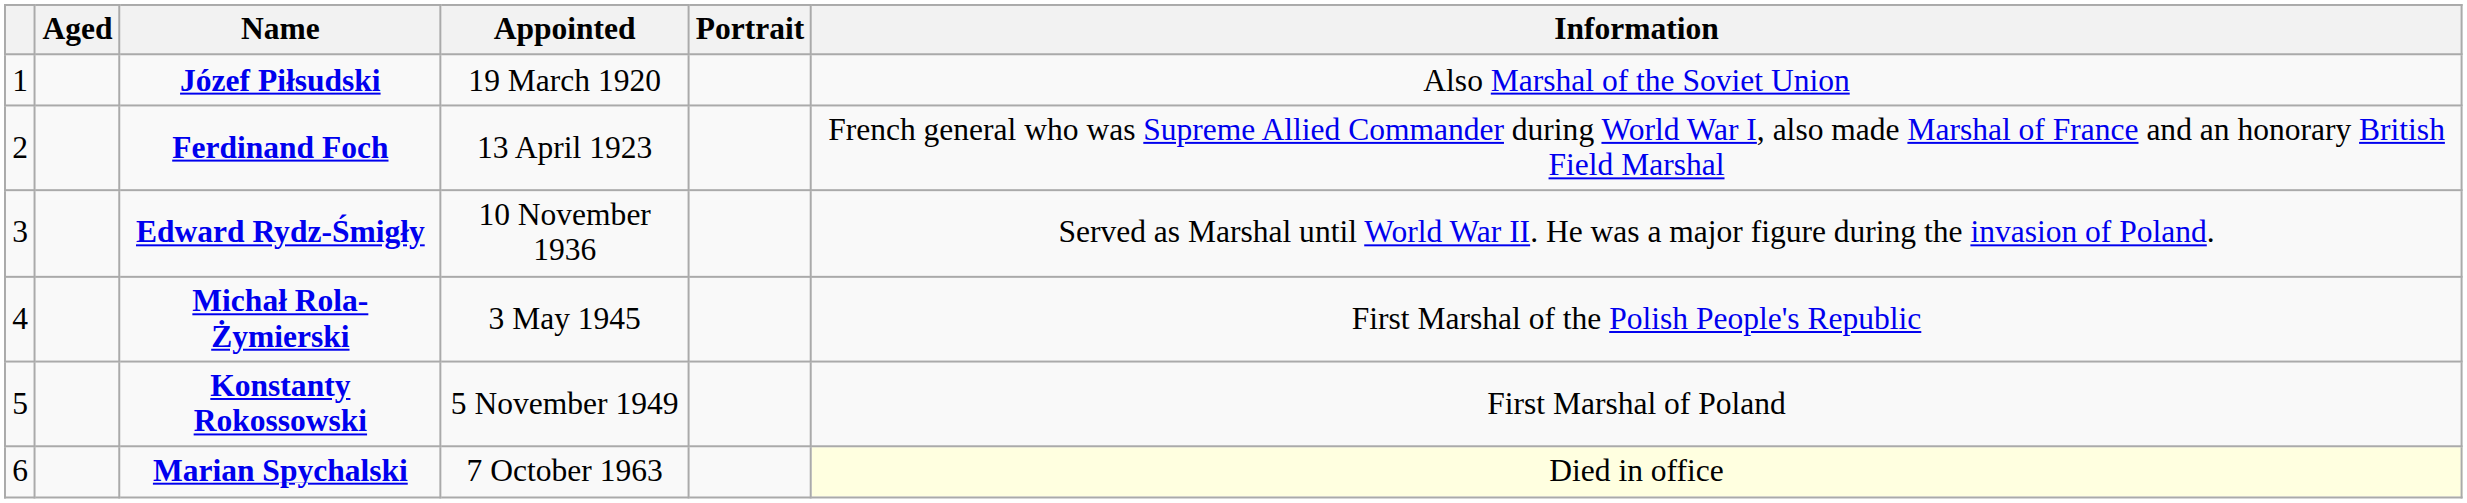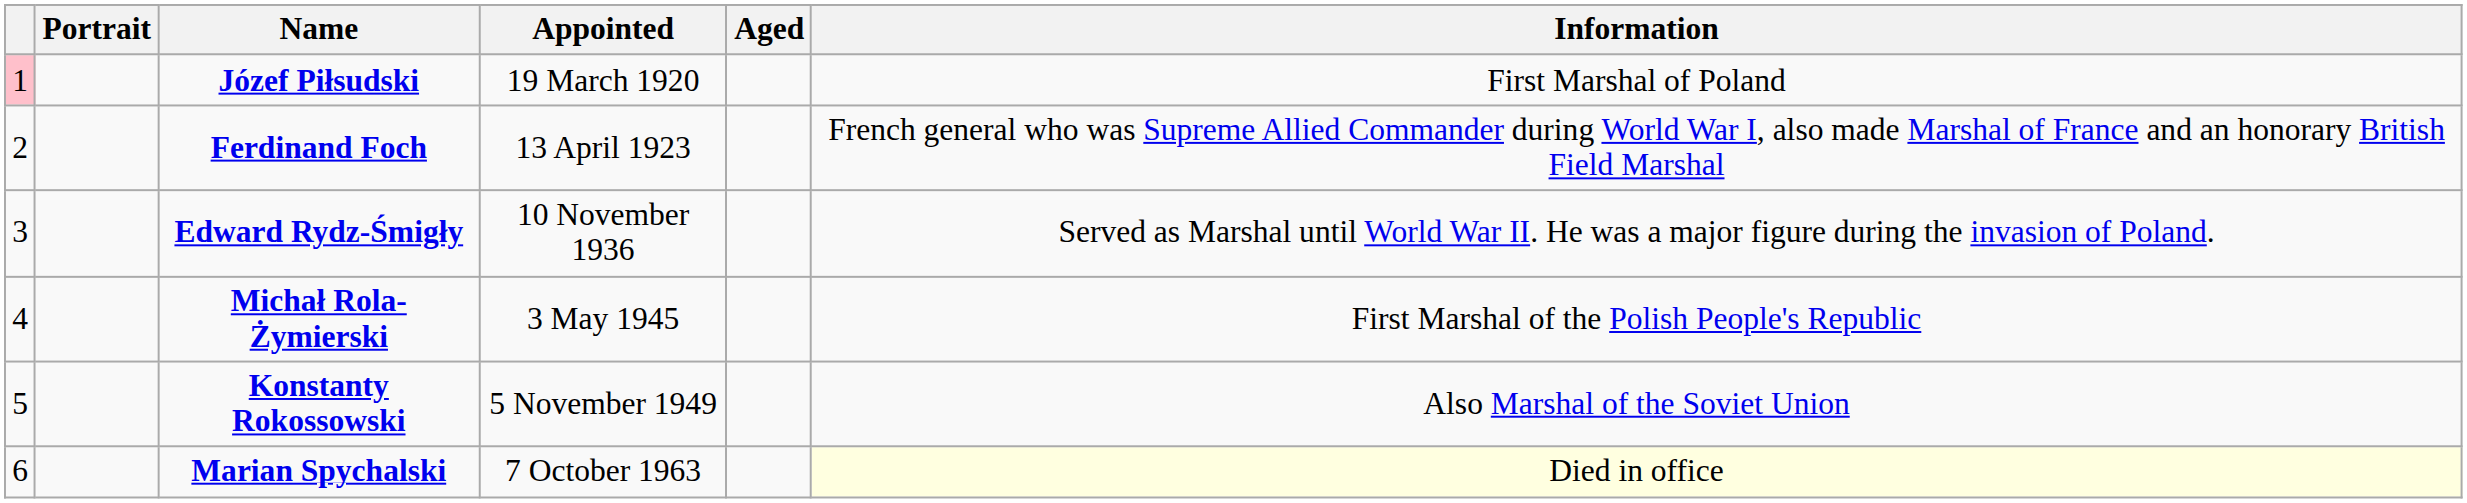columns swapped: Portrait <-> Aged
Józef Piłsudski | column 1: no background -> pink background
Józef Piłsudski | Information: Also Marshal of the Soviet Union -> First Marshal of Poland
Konstanty Rokossowski | Information: First Marshal of Poland -> Also Marshal of the Soviet Union
